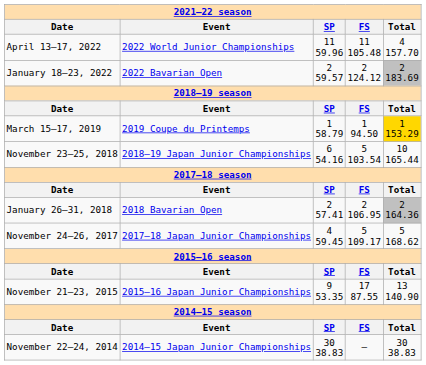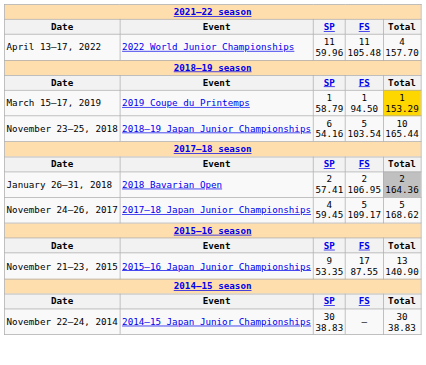- row: January 18–23, 2022 | 2022 Bavarian Open | 2 59.57 | 2 124.12 | 2 183.69
